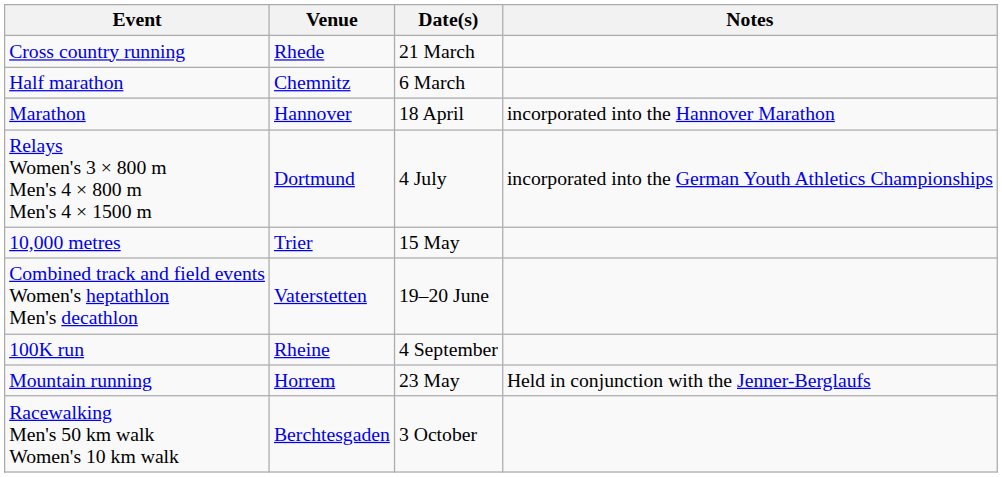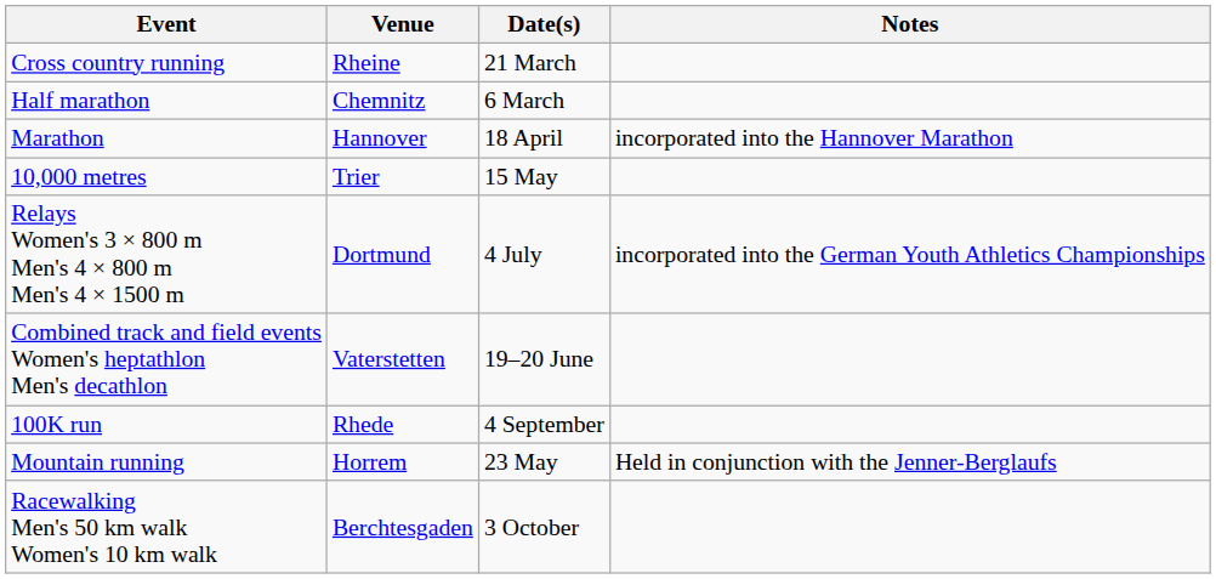Cross country running | Venue: Rhede -> Rheine
rows swapped: 10,000 metres <-> Relays Women's 3 × 800 m Men's 4 × 800 m Men's 4 × 1500 m
100K run | Venue: Rheine -> Rhede
